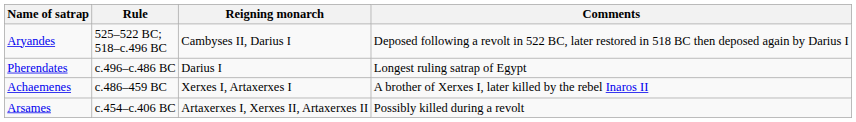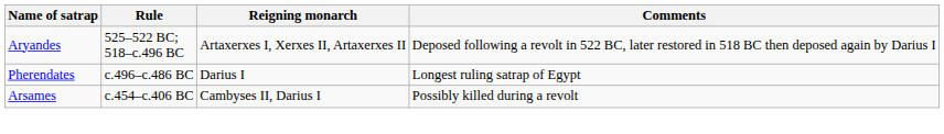Aryandes | Reigning monarch: Cambyses II, Darius I -> Artaxerxes I, Xerxes II, Artaxerxes II
- row: Achaemenes | c.486–459 BC | Xerxes I, Artaxerxes I | A brother of Xerxes I, later killed by the rebel Inaros II
Arsames | Reigning monarch: Artaxerxes I, Xerxes II, Artaxerxes II -> Cambyses II, Darius I
